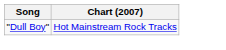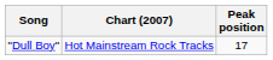+ column: Peak position | 17
